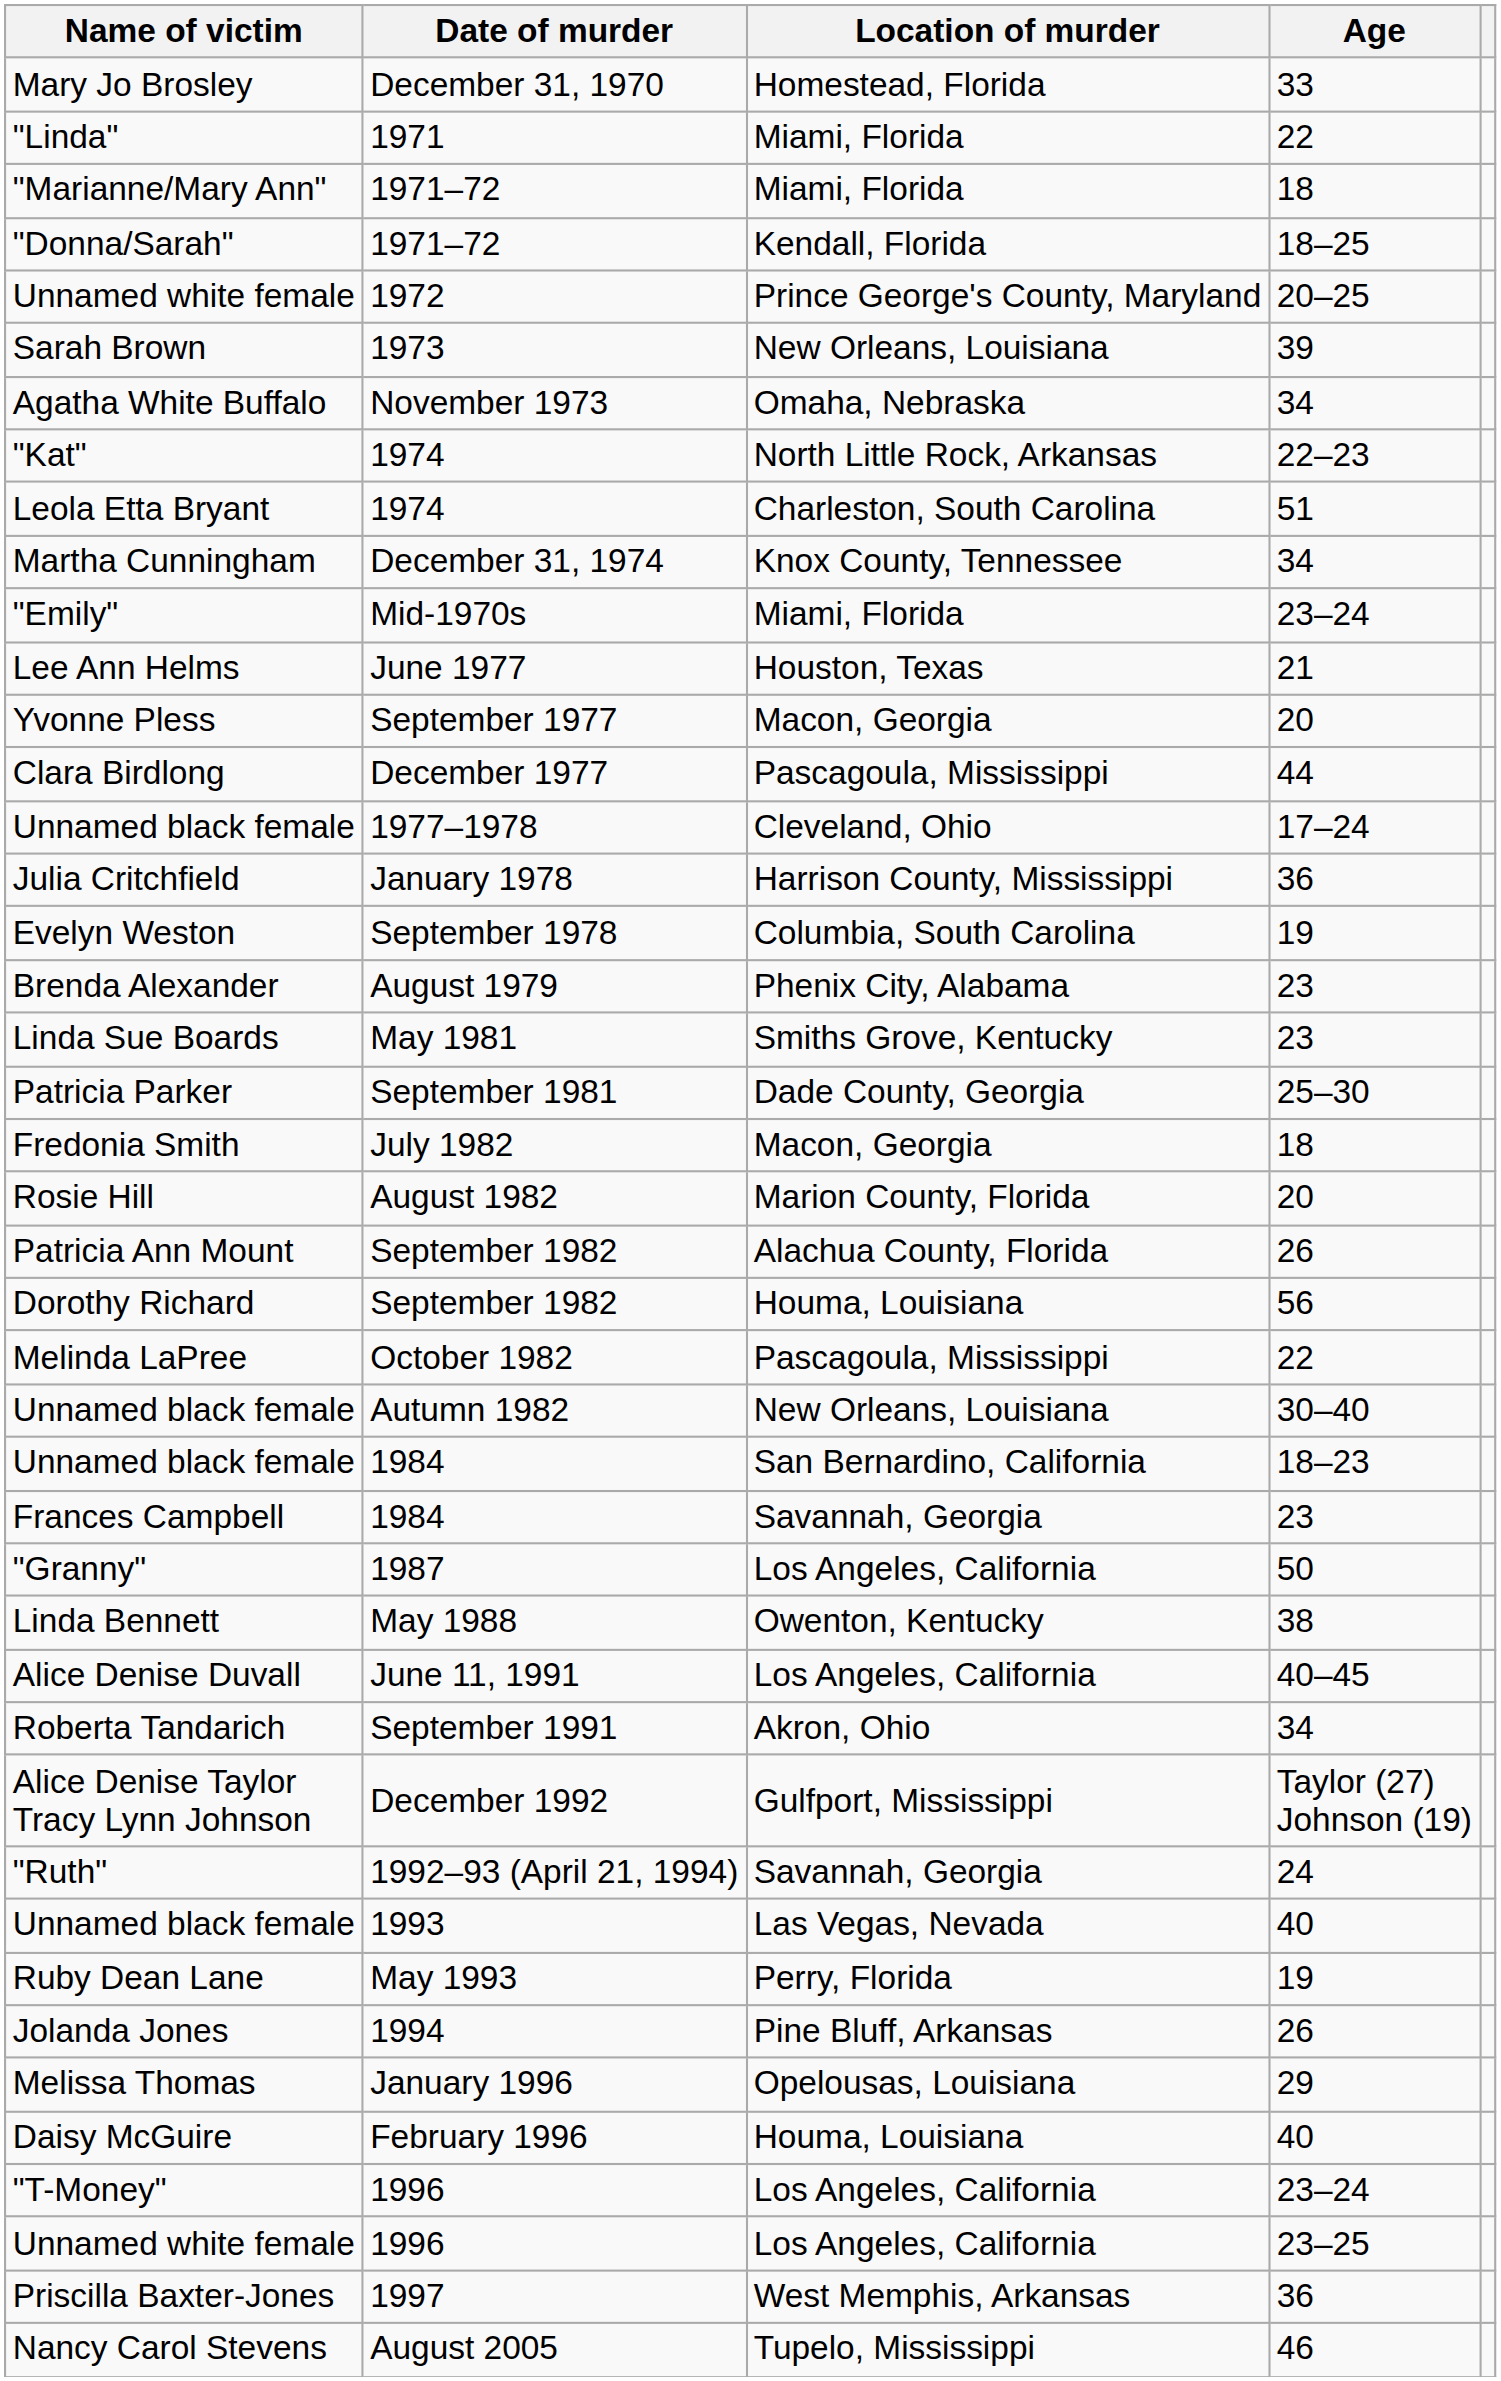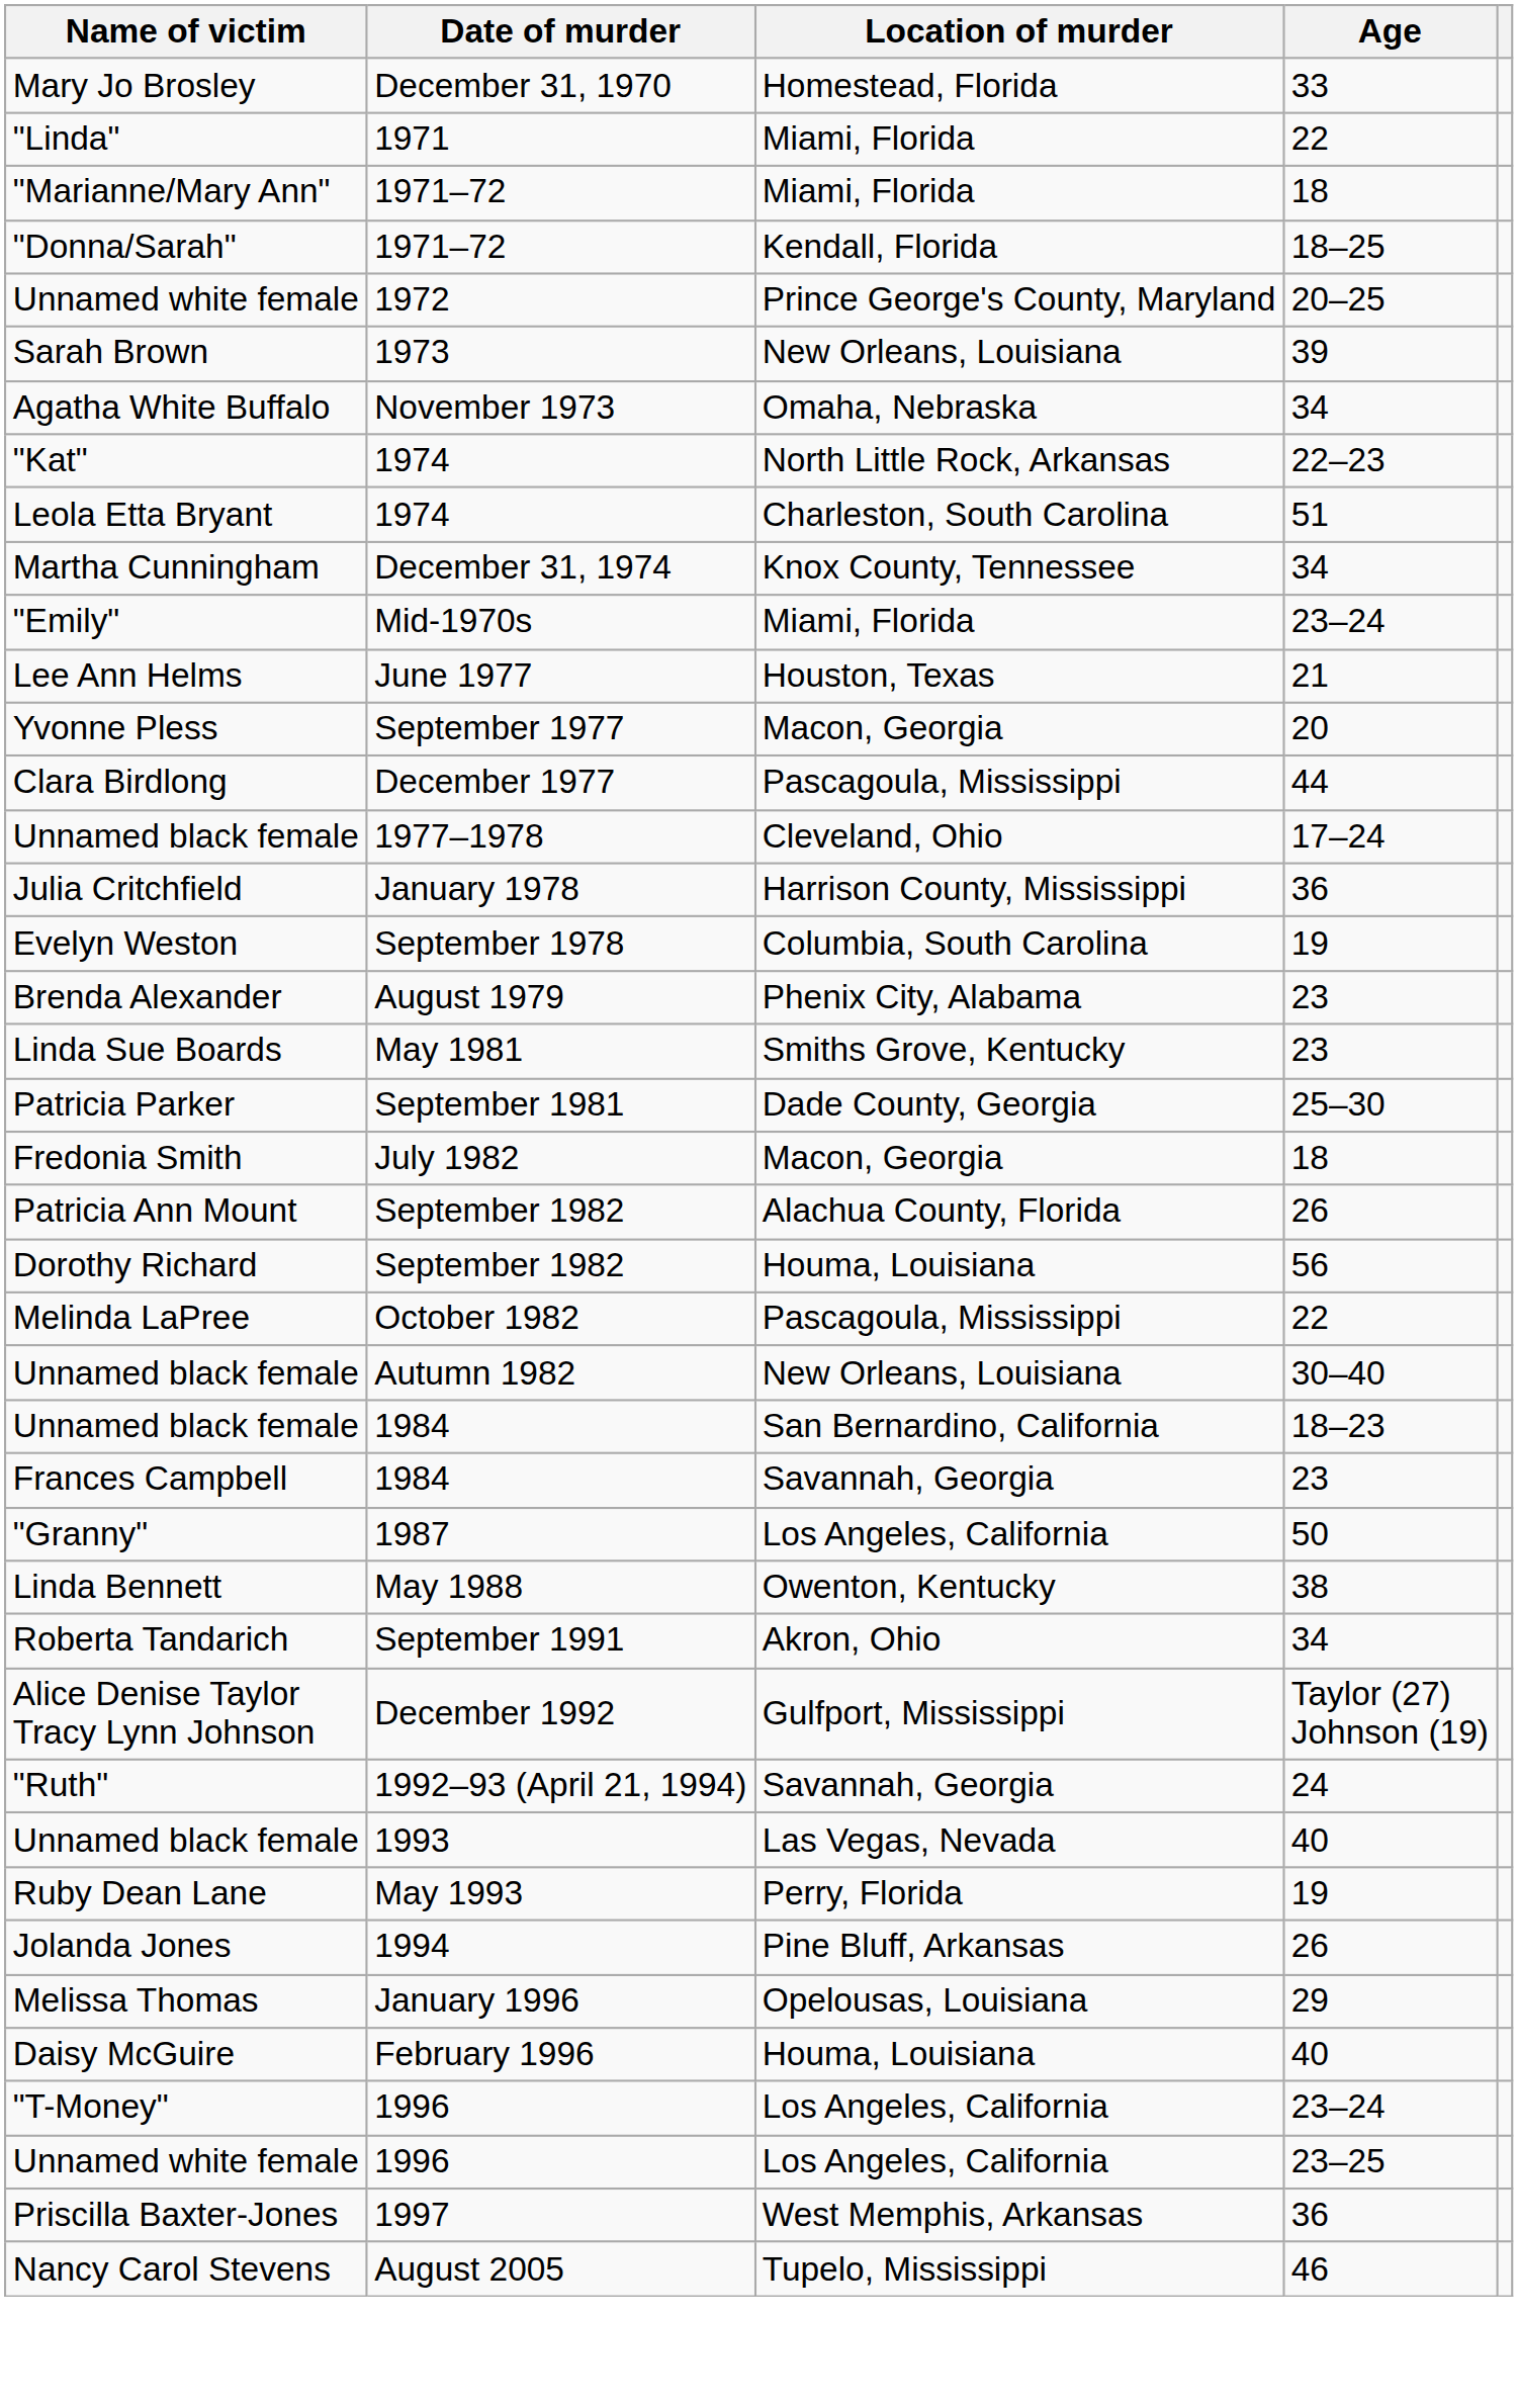- row: Rosie Hill | August 1982 | Marion County, Florida | 20
- row: Alice Denise Duvall | June 11, 1991 | Los Angeles, California | 40–45
